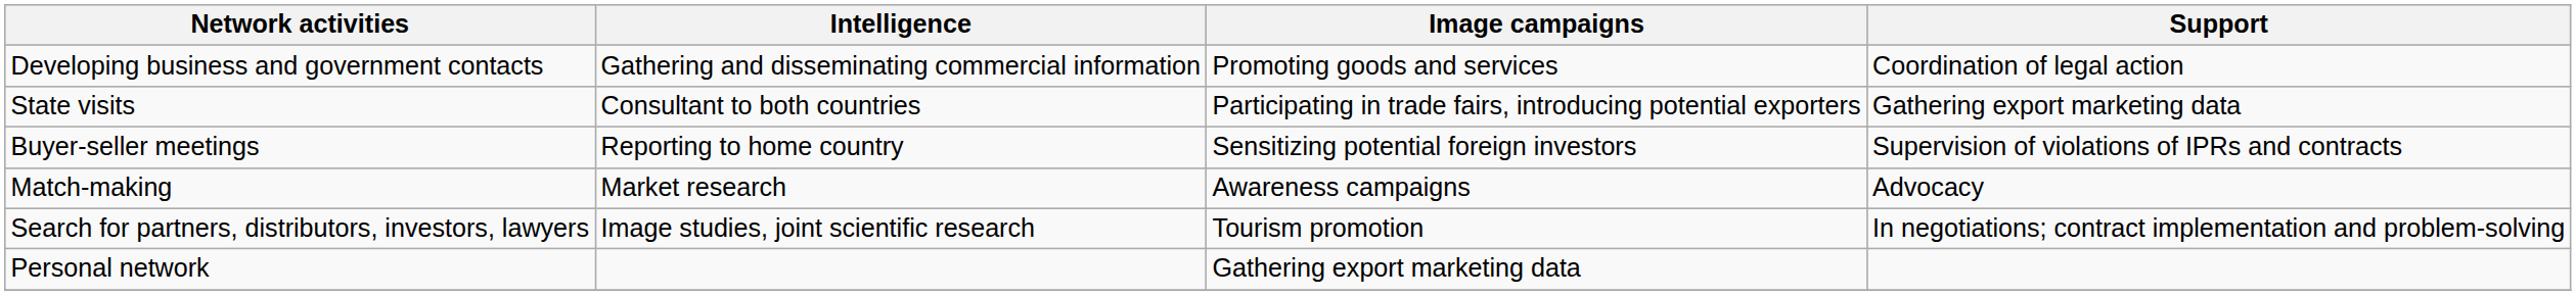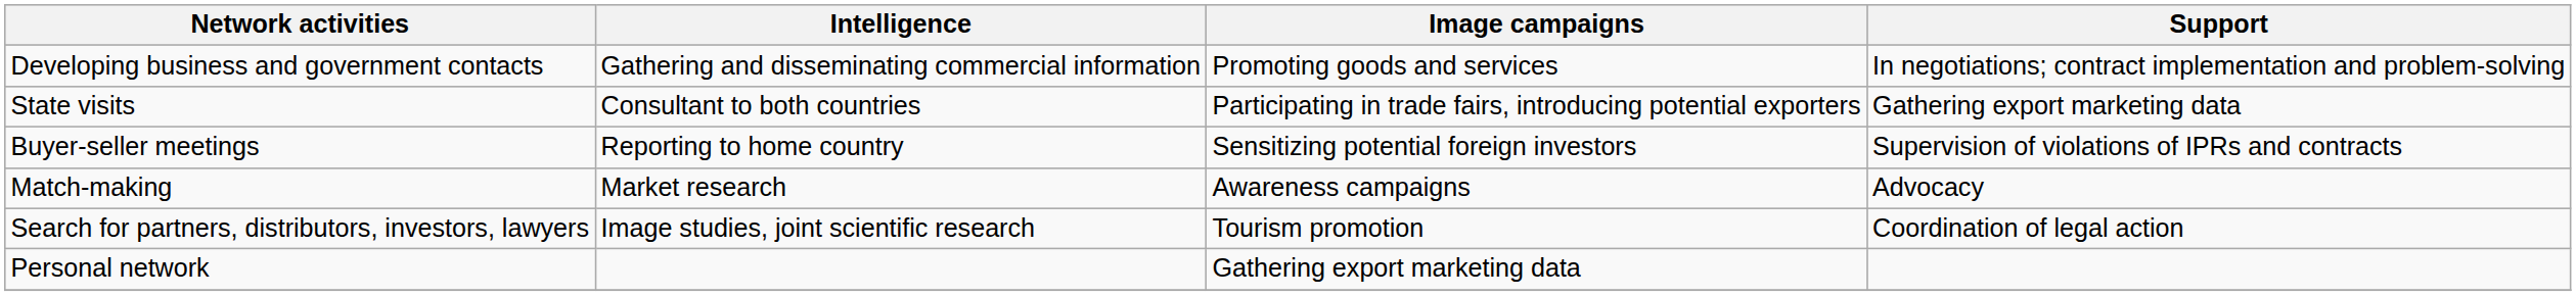Developing business and government contacts | Support: Coordination of legal action -> In negotiations; contract implementation and problem-solving
Search for partners, distributors, investors, lawyers | Support: In negotiations; contract implementation and problem-solving -> Coordination of legal action
